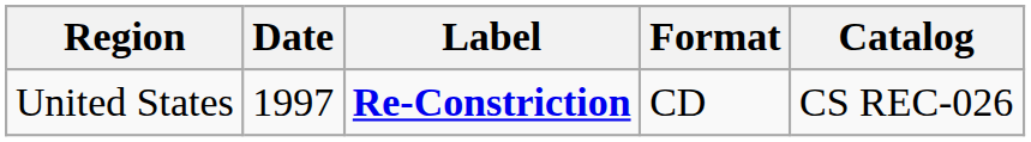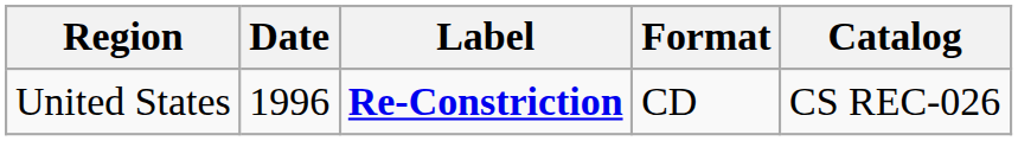United States | Date: 1997 -> 1996
